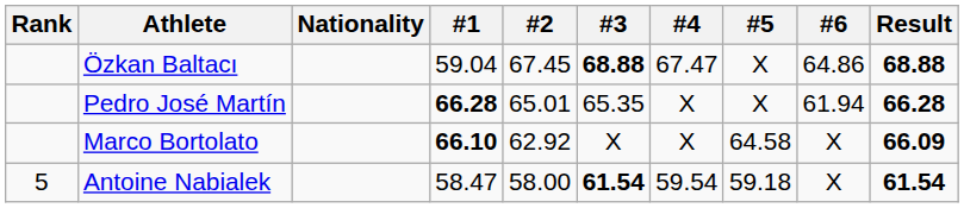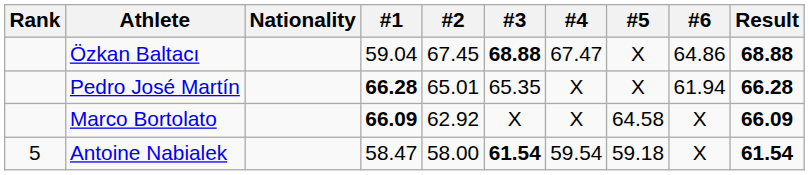Marco Bortolato | #1: 66.10 -> 66.09
